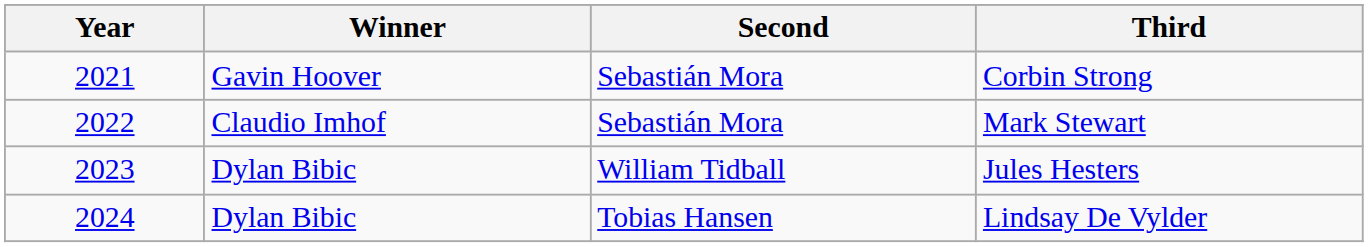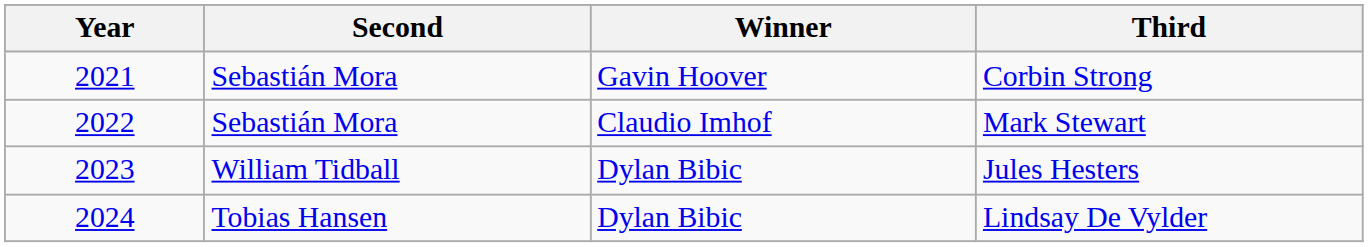columns swapped: Winner <-> Second
